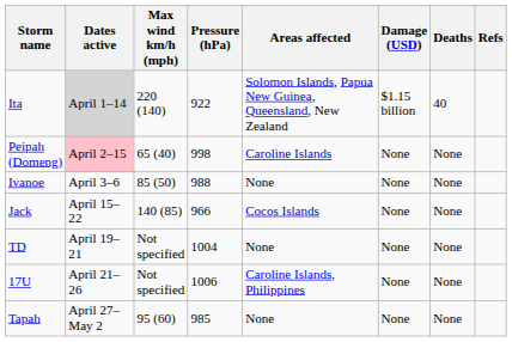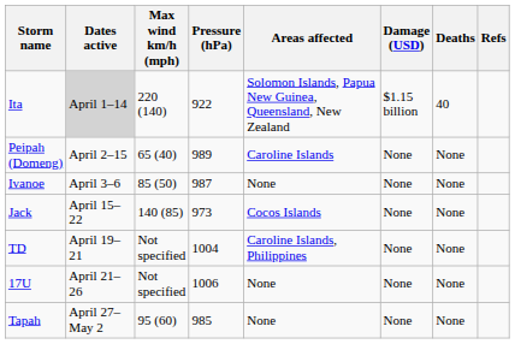Peipah (Domeng) | Dates active: pink background -> no background
Peipah (Domeng) | Pressure (hPa): 998 -> 989
Ivanoe | Pressure (hPa): 988 -> 987
Jack | Pressure (hPa): 966 -> 973
TD | Areas affected: None -> Caroline Islands, Philippines
17U | Areas affected: Caroline Islands, Philippines -> None
